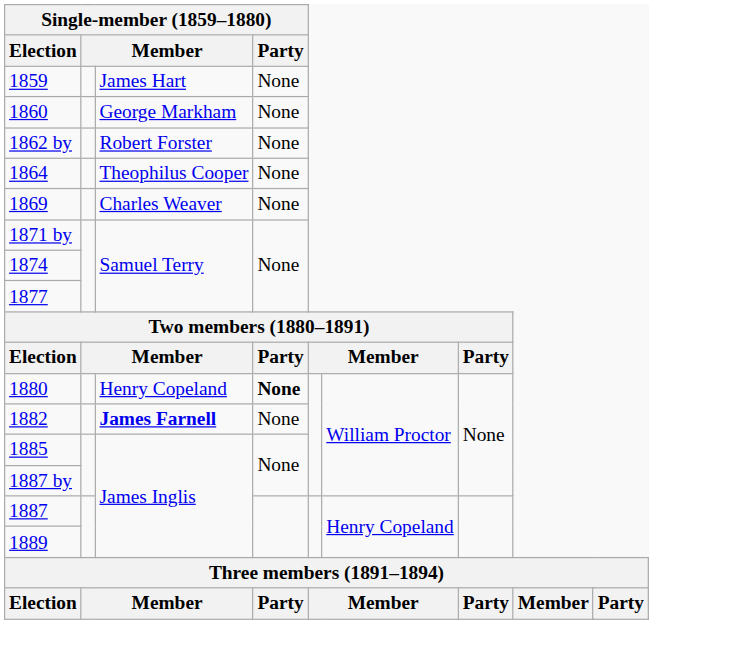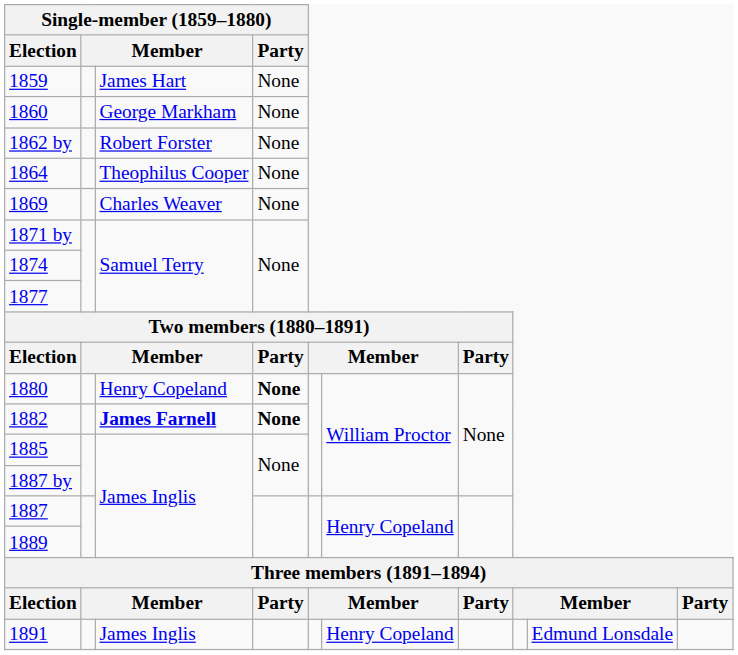1882 | Single-member (1859–1880) / Party: normal -> bold
+ row: 1891 | James Inglis | Henry Copeland | Edmund Lonsdale
